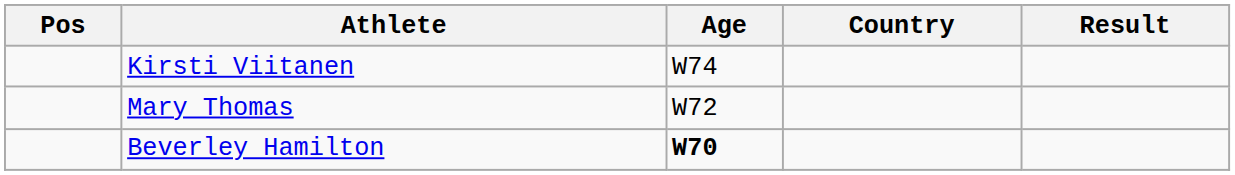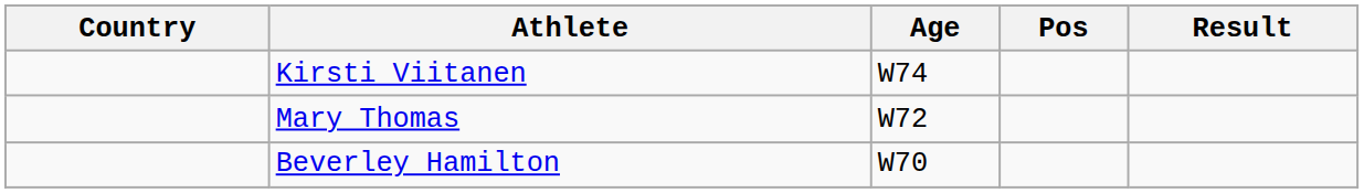columns swapped: Pos <-> Country
Beverley Hamilton | Age: bold -> normal
